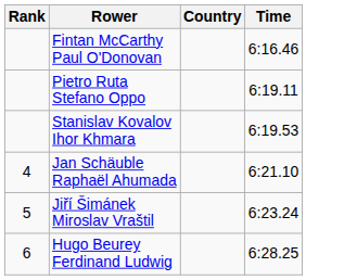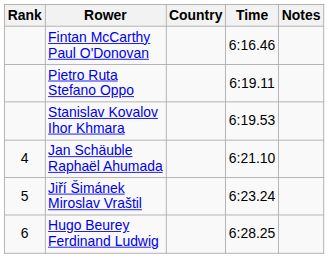+ column: Notes
